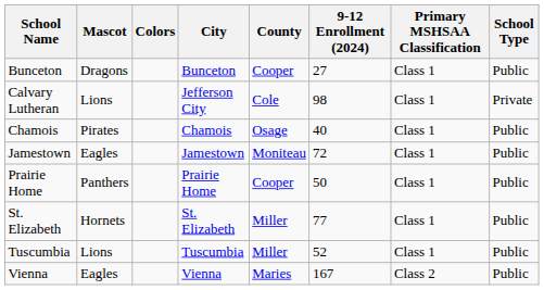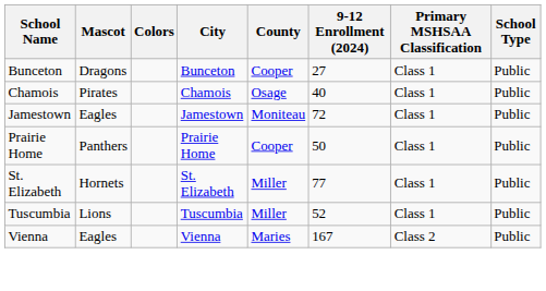- row: Calvary Lutheran | Lions | Jefferson City | Cole | 98 | Class 1 | Private
